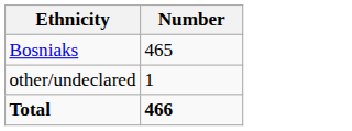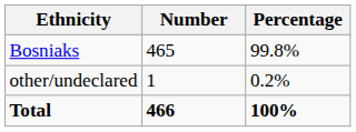+ column: Percentage | 99.8% | 0.2% | 100%
